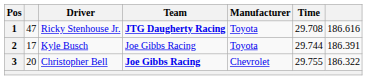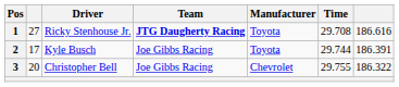1 | column 2: 47 -> 27
3 | Team: bold -> normal
